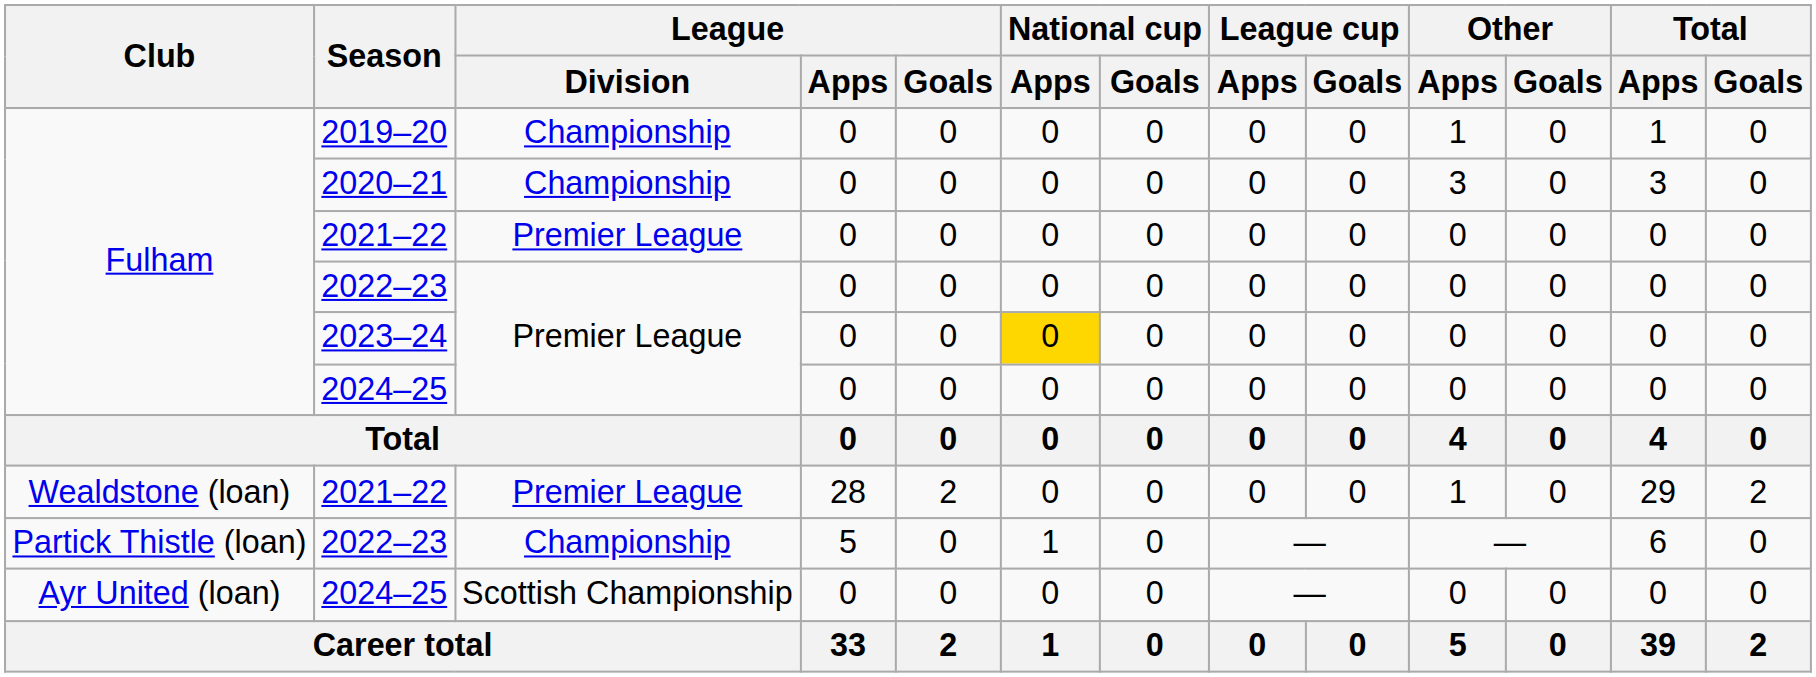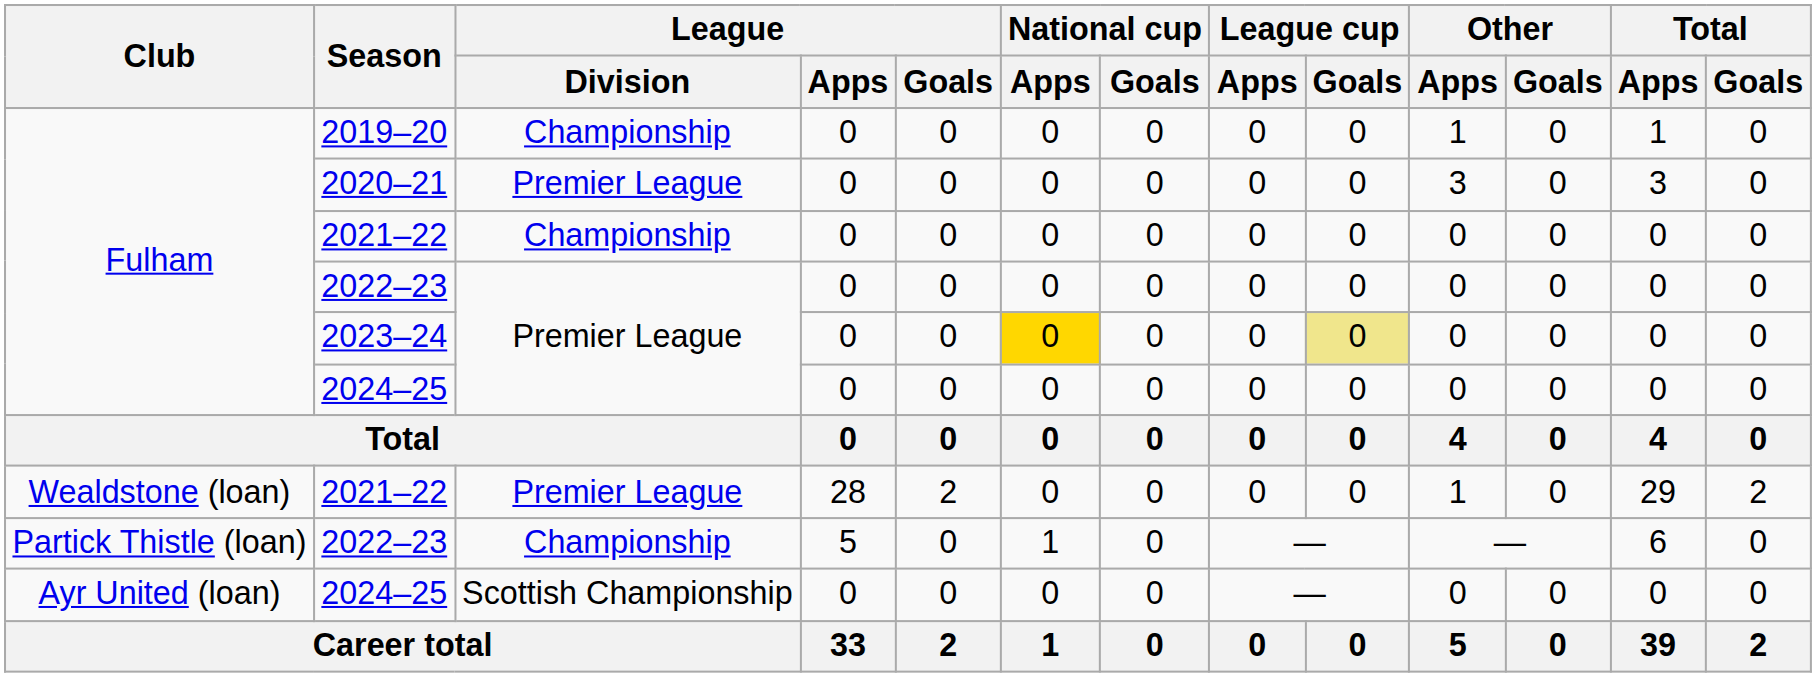2020–21 | League / Division: Championship -> Premier League
Fulham / 2021–22 | League / Division: Premier League -> Championship
2023–24 | League cup / Goals: no background -> khaki background
